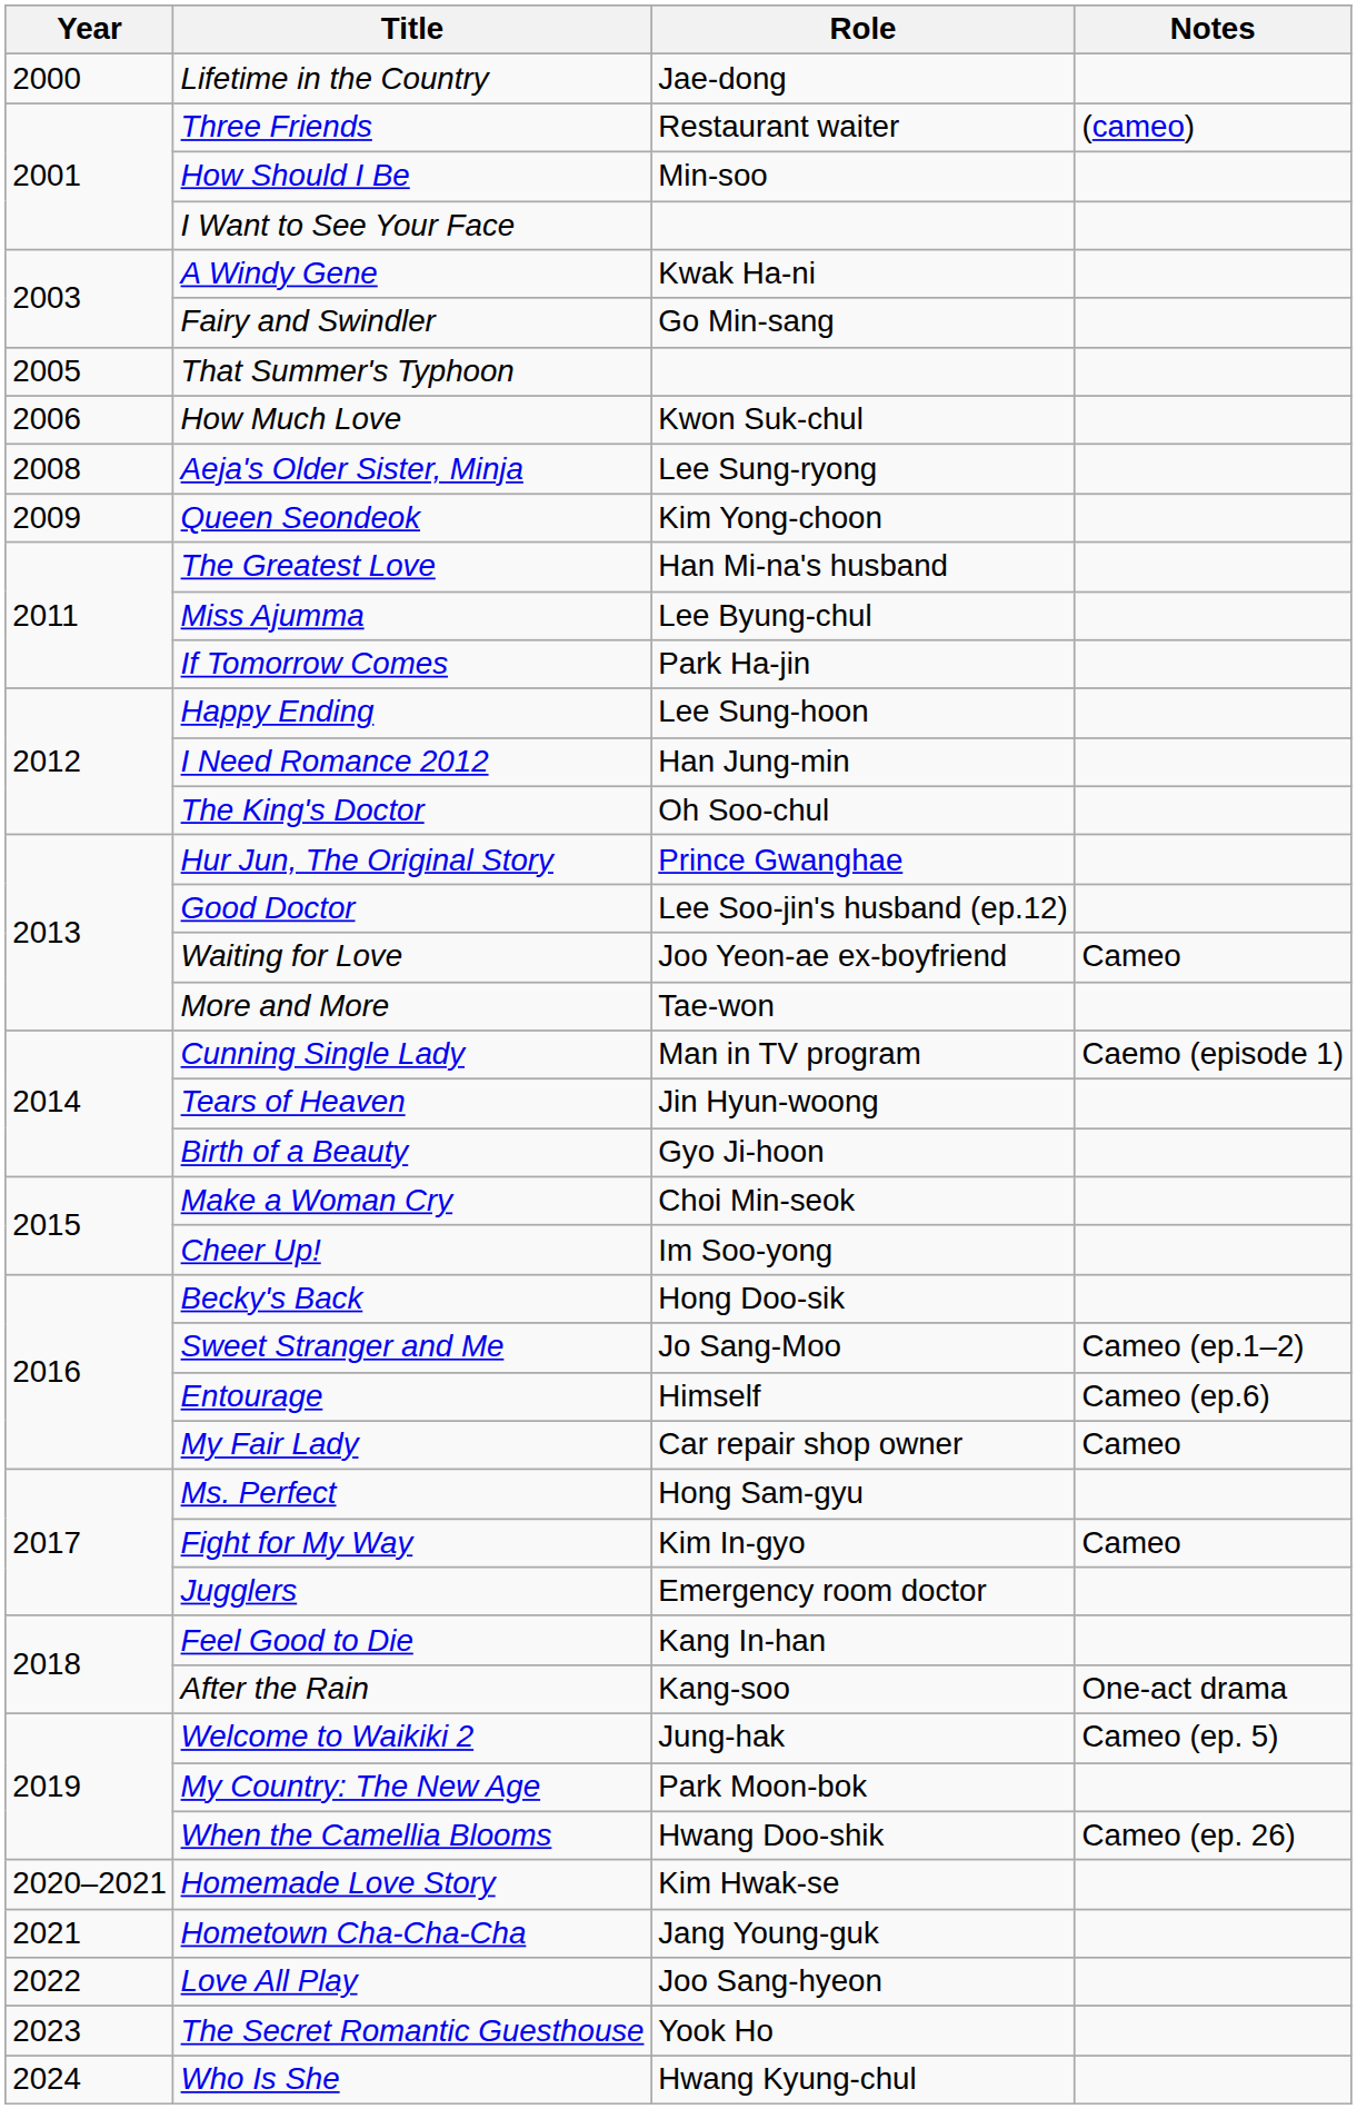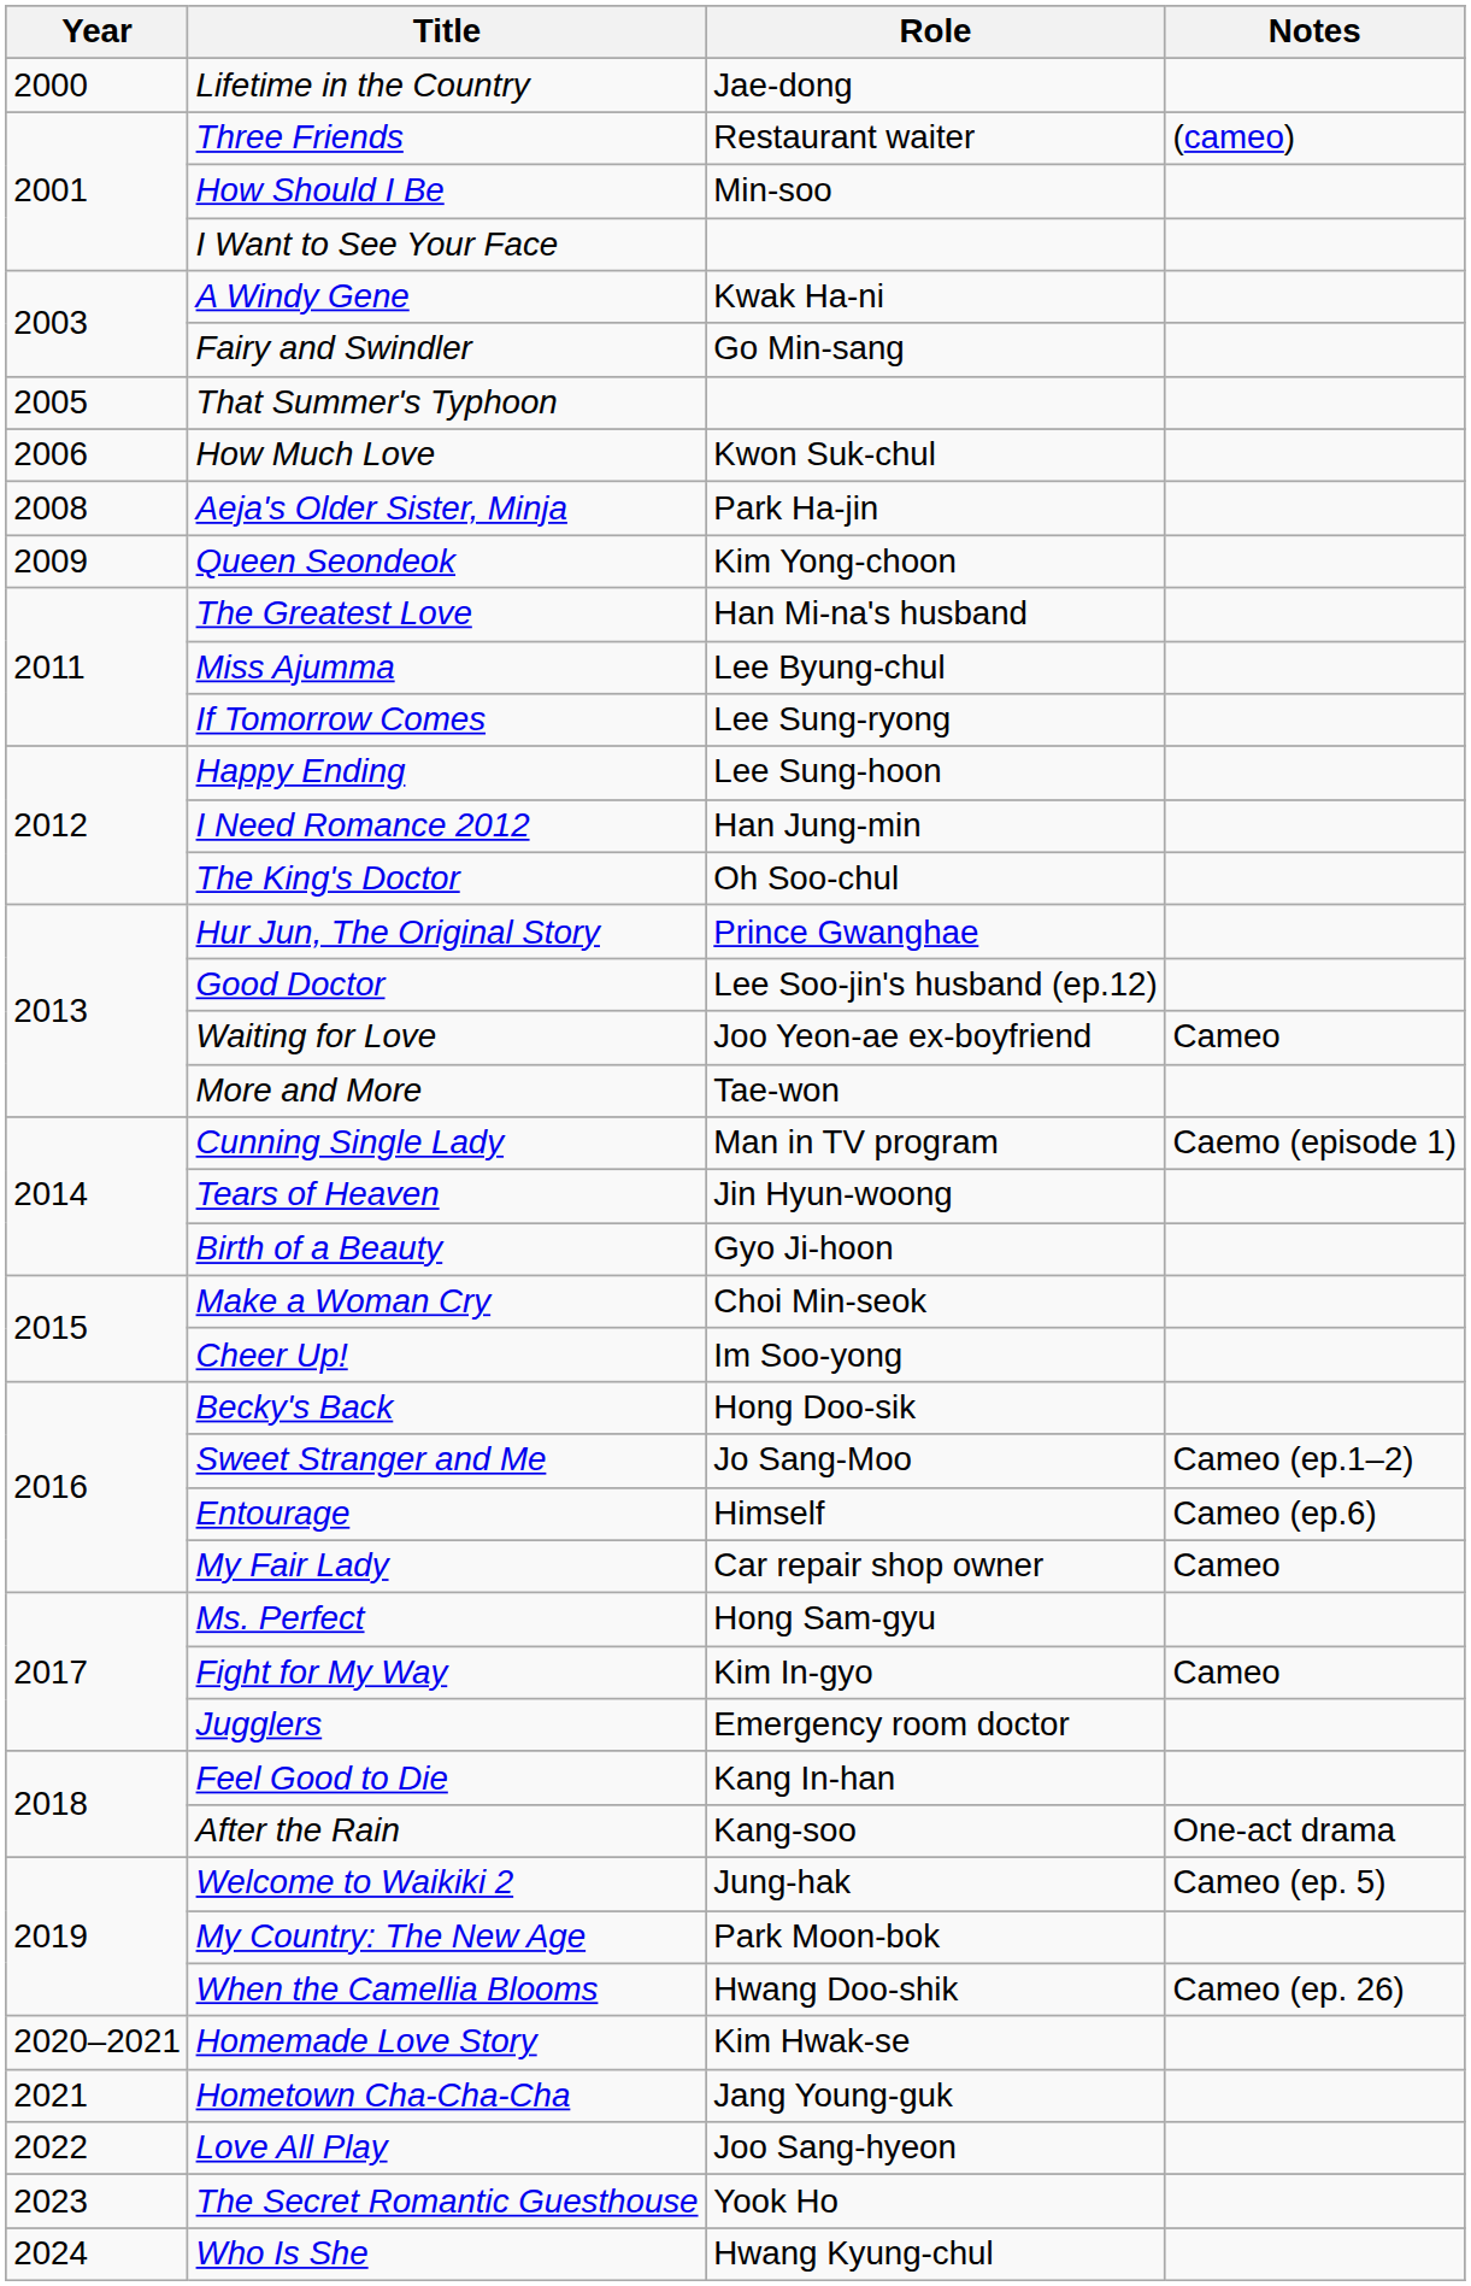Aeja's Older Sister, Minja | Role: Lee Sung-ryong -> Park Ha-jin
If Tomorrow Comes | Role: Park Ha-jin -> Lee Sung-ryong
